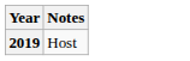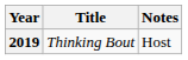+ column: Title | Thinking Bout
